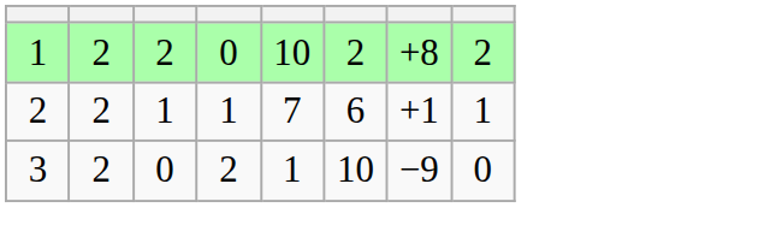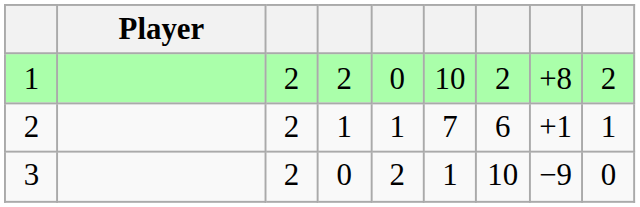+ column: Player
